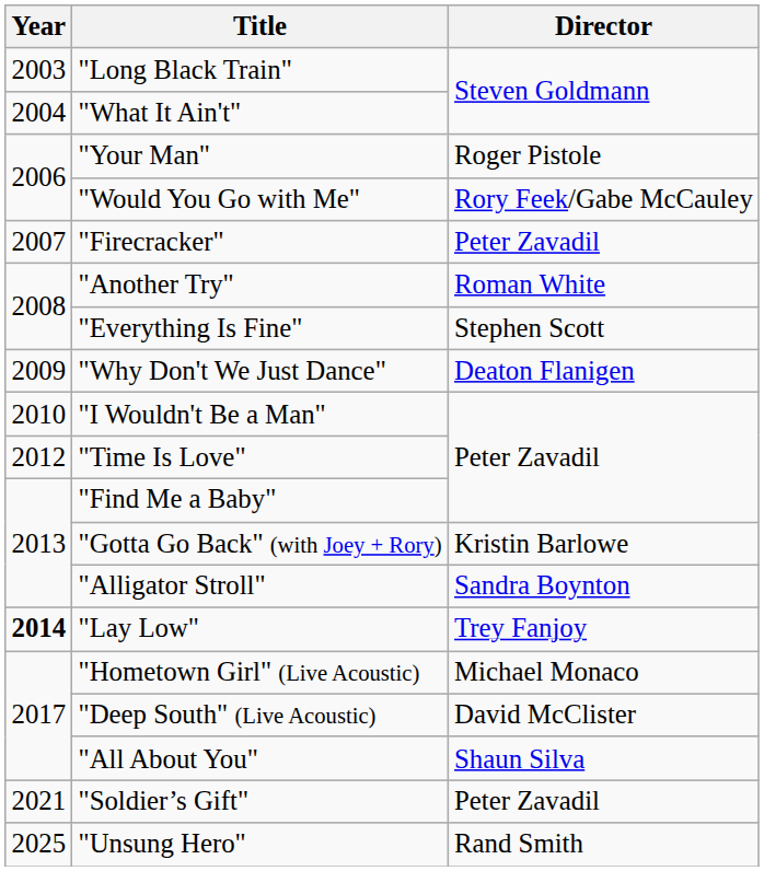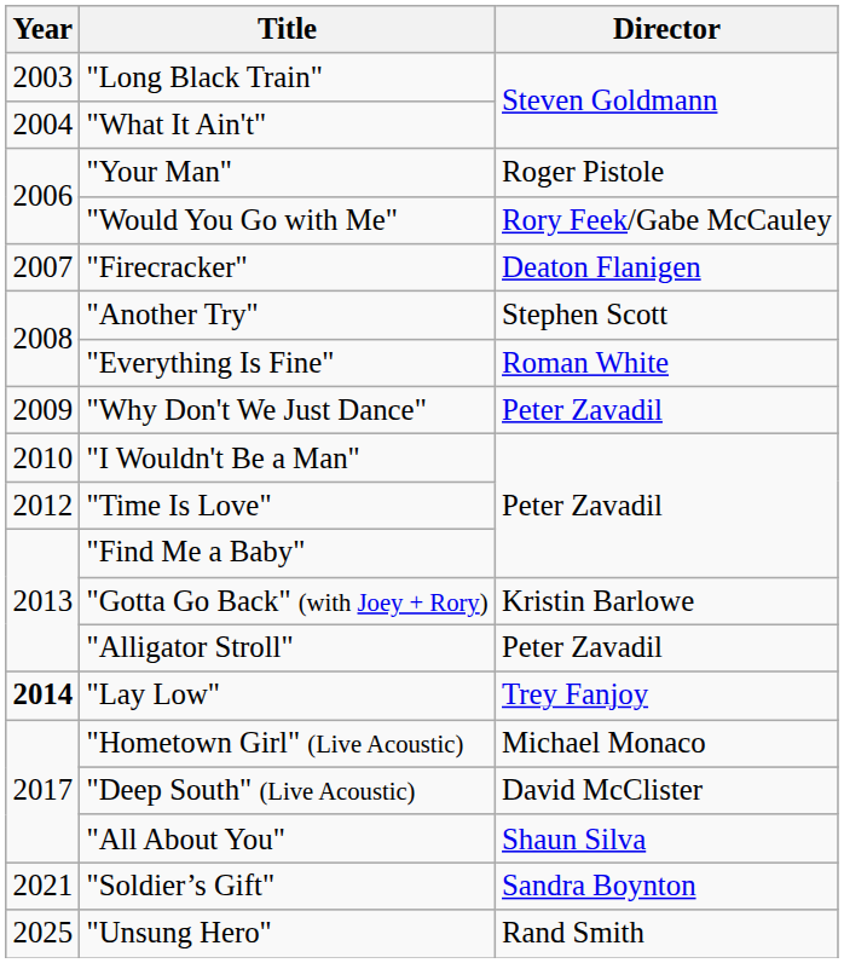"Firecracker" | Director: Peter Zavadil -> Deaton Flanigen
"Another Try" | Director: Roman White -> Stephen Scott
"Everything Is Fine" | Director: Stephen Scott -> Roman White
"Why Don't We Just Dance" | Director: Deaton Flanigen -> Peter Zavadil
"Alligator Stroll" | Director: Sandra Boynton -> Peter Zavadil
"Soldier’s Gift" | Director: Peter Zavadil -> Sandra Boynton
